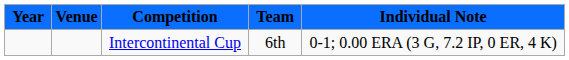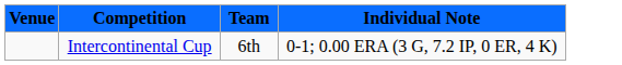- column: Year
